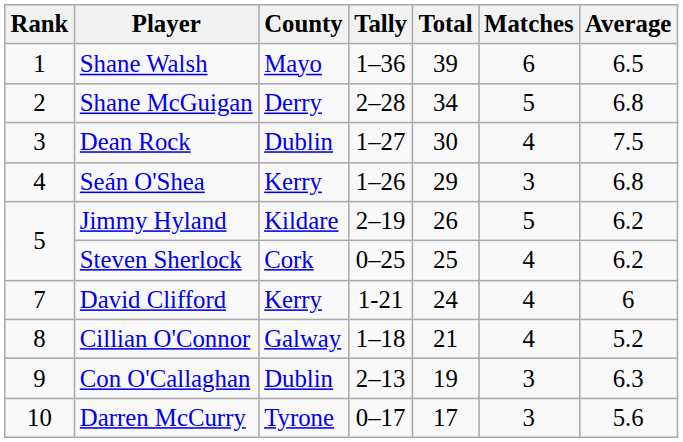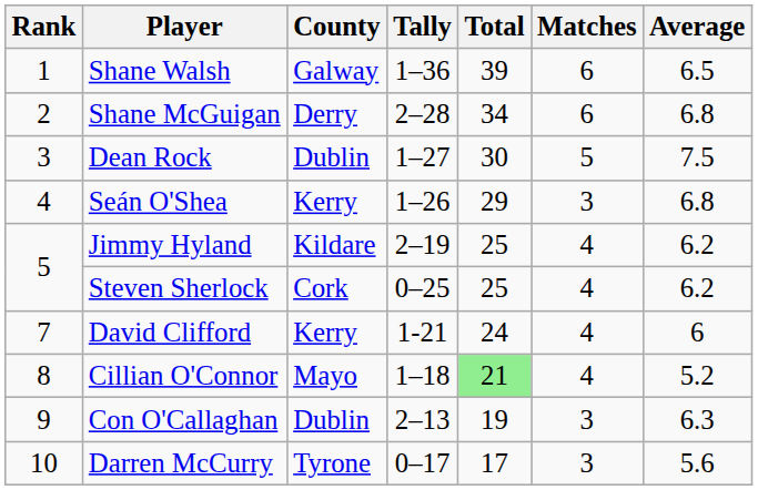Shane Walsh | County: Mayo -> Galway
Shane McGuigan | Matches: 5 -> 6
Dean Rock | Matches: 4 -> 5
Jimmy Hyland | Total: 26 -> 25
Jimmy Hyland | Matches: 5 -> 4
Cillian O'Connor | County: Galway -> Mayo
Cillian O'Connor | Total: no background -> lightgreen background
